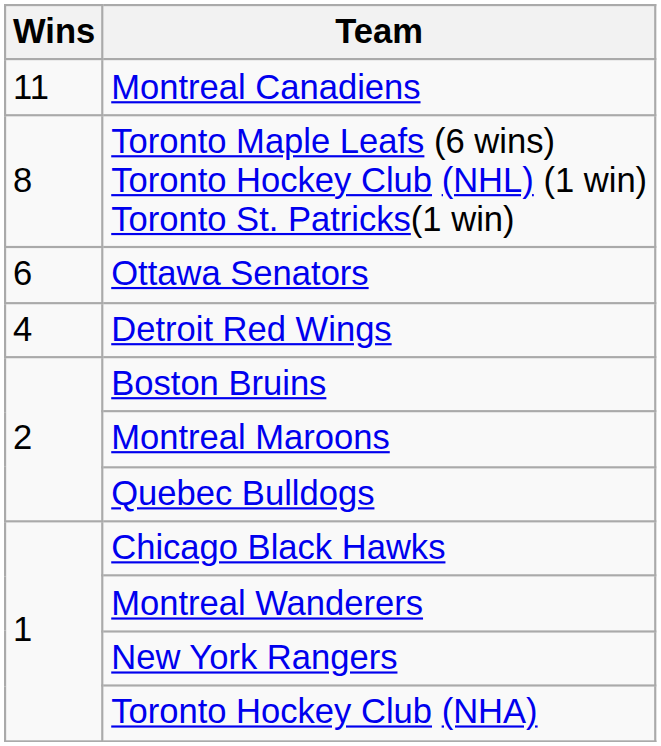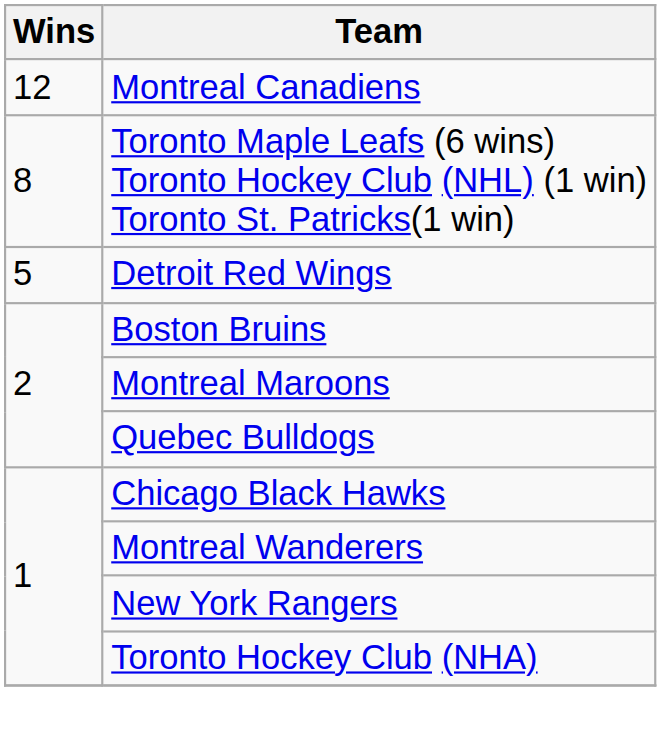Montreal Canadiens | Wins: 11 -> 12
- row: 6 | Ottawa Senators
Detroit Red Wings | Wins: 4 -> 5
